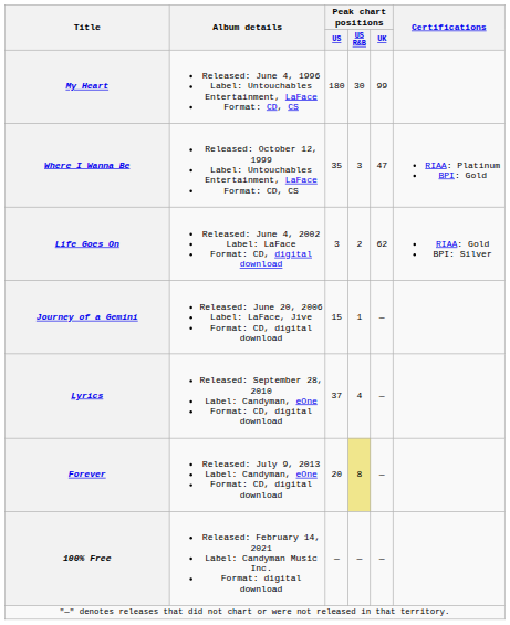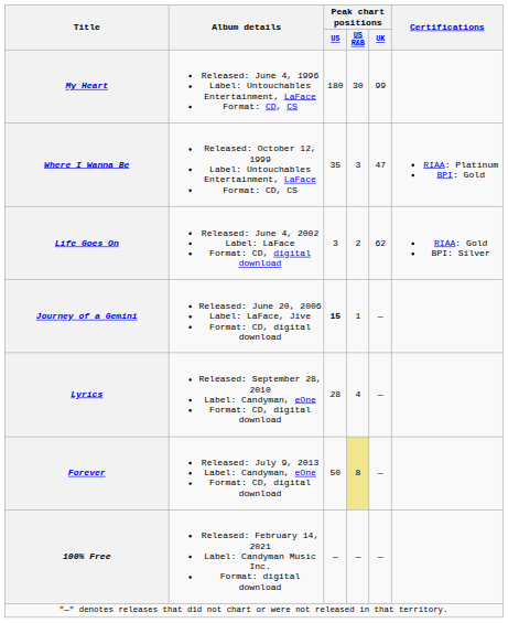Journey of a Gemini | Peak chart positions / US: normal -> bold
Lyrics | Peak chart positions / US: 37 -> 28
Forever | Peak chart positions / US: 20 -> 50
